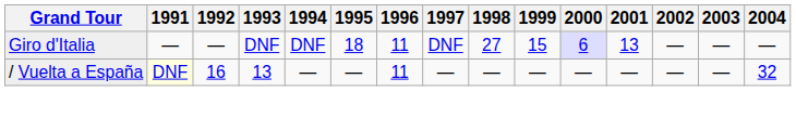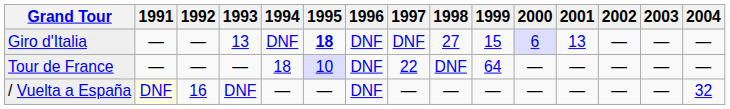Giro d'Italia | 1993: DNF -> 13
Giro d'Italia | 1995: normal -> bold
Giro d'Italia | 1996: 11 -> DNF
+ row: Tour de France | — | — | — | 18 | 10 | DNF | 22 | DNF | 64 | — | — | — | — | —
/ Vuelta a España | 1993: 13 -> DNF
/ Vuelta a España | 1996: 11 -> DNF
